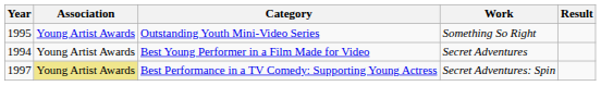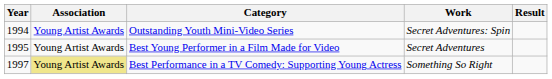Outstanding Youth Mini-Video Series | Year: 1995 -> 1994
Outstanding Youth Mini-Video Series | Work: Something So Right -> Secret Adventures: Spin
Best Young Performer in a Film Made for Video | Year: 1994 -> 1995
Best Performance in a TV Comedy: Supporting Young Actress | Work: Secret Adventures: Spin -> Something So Right
